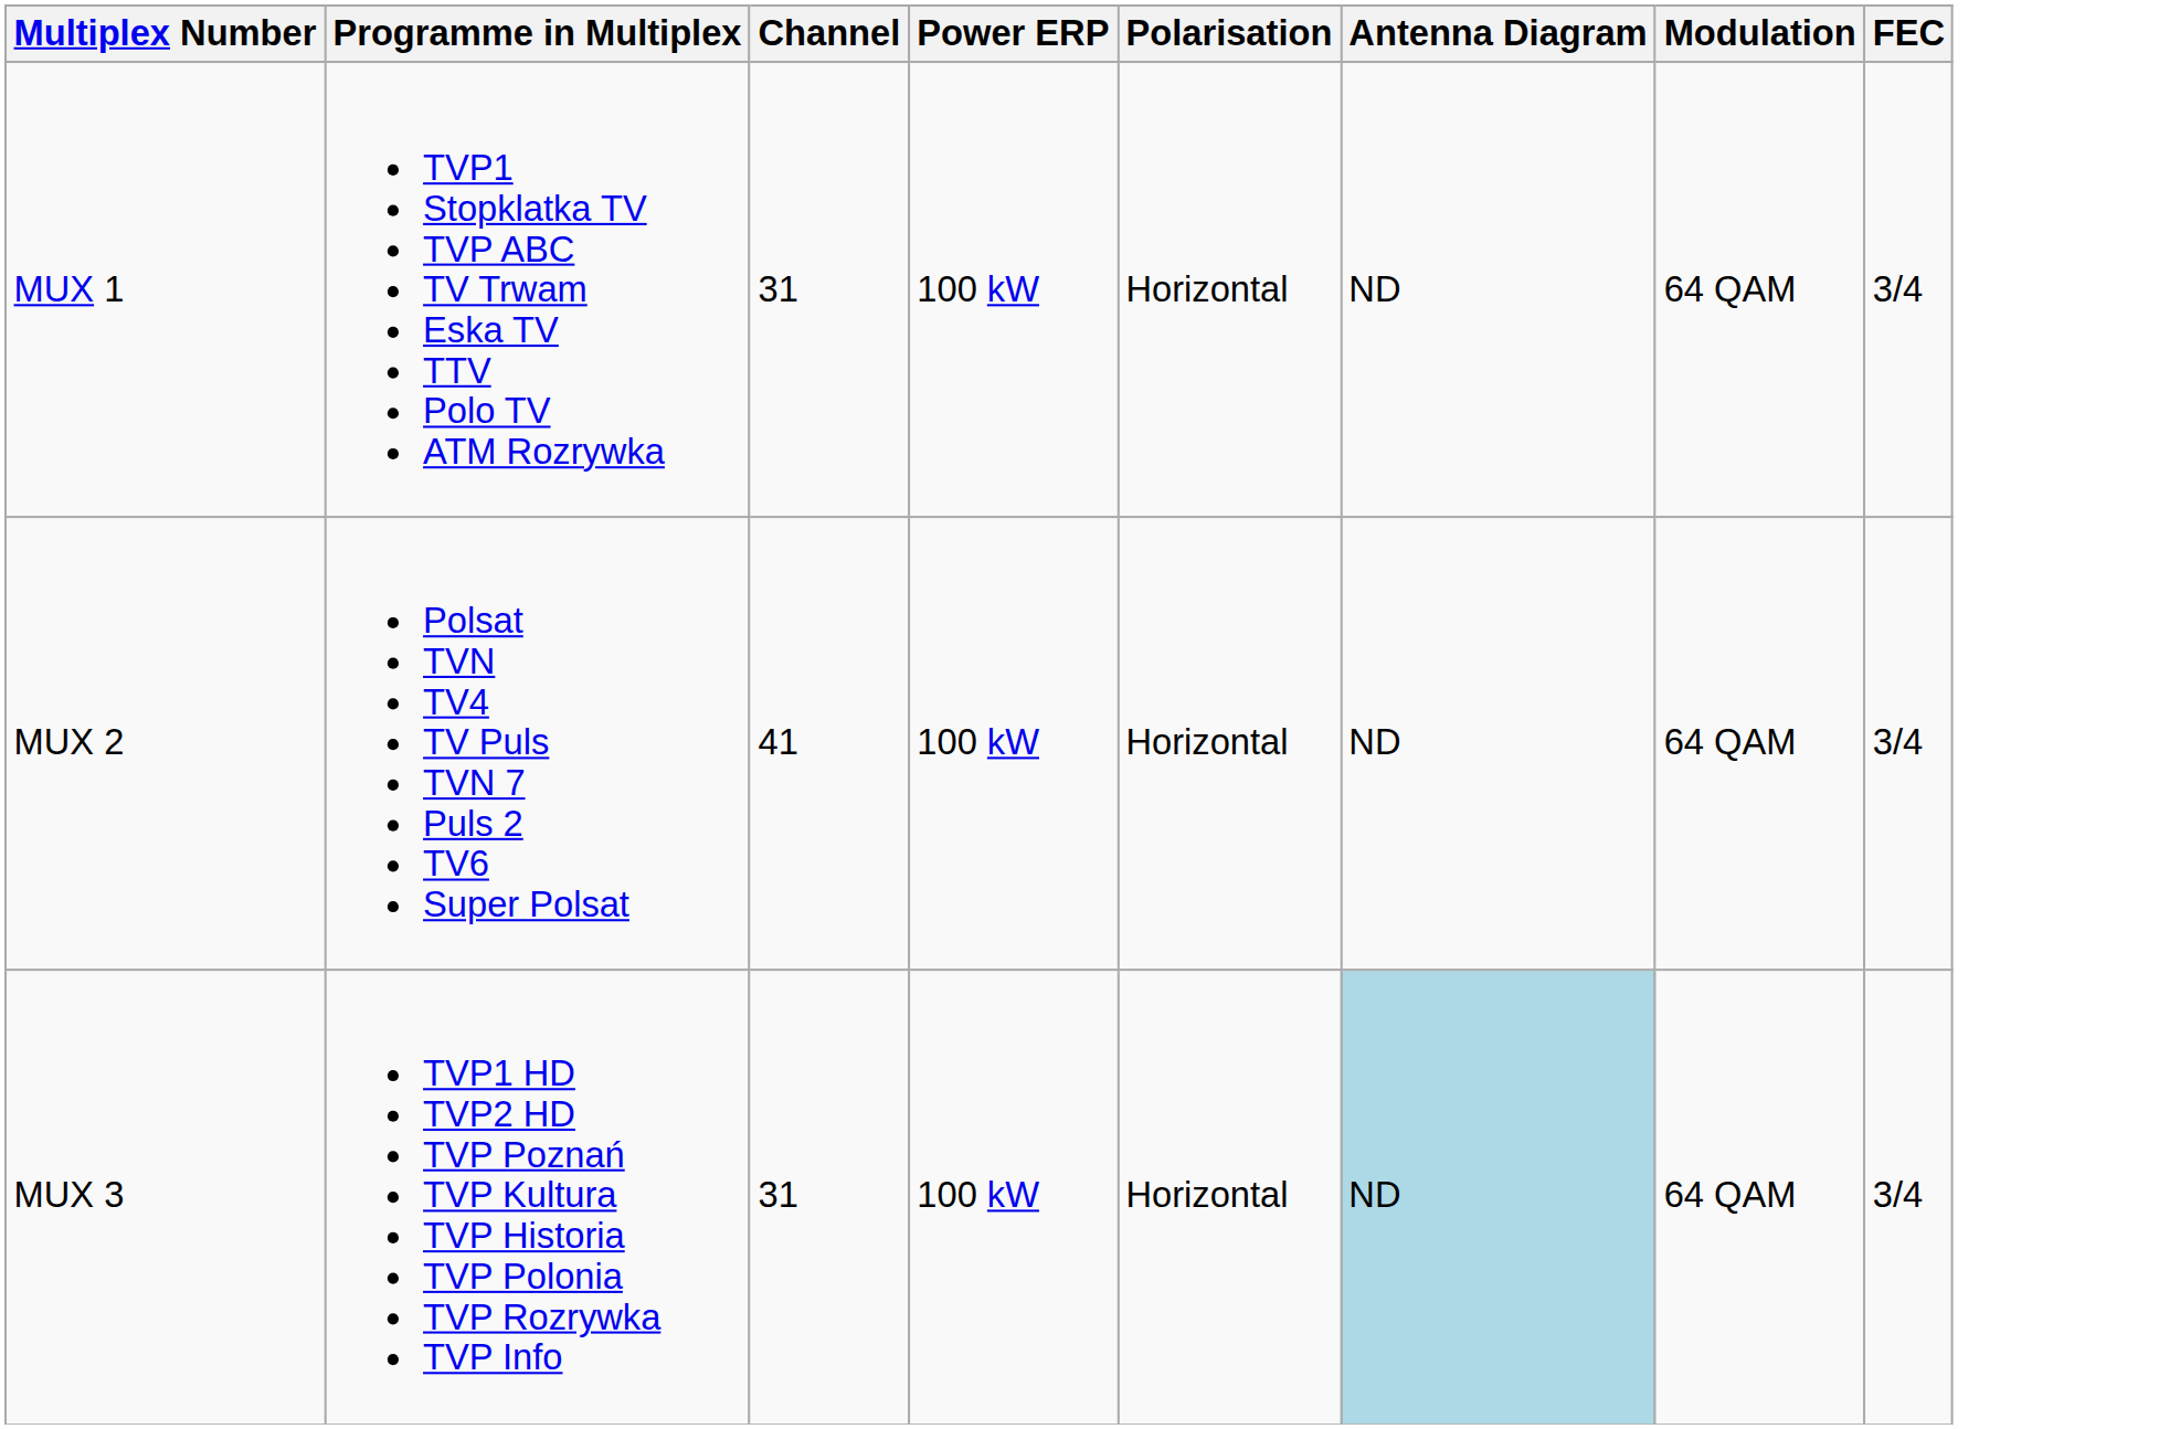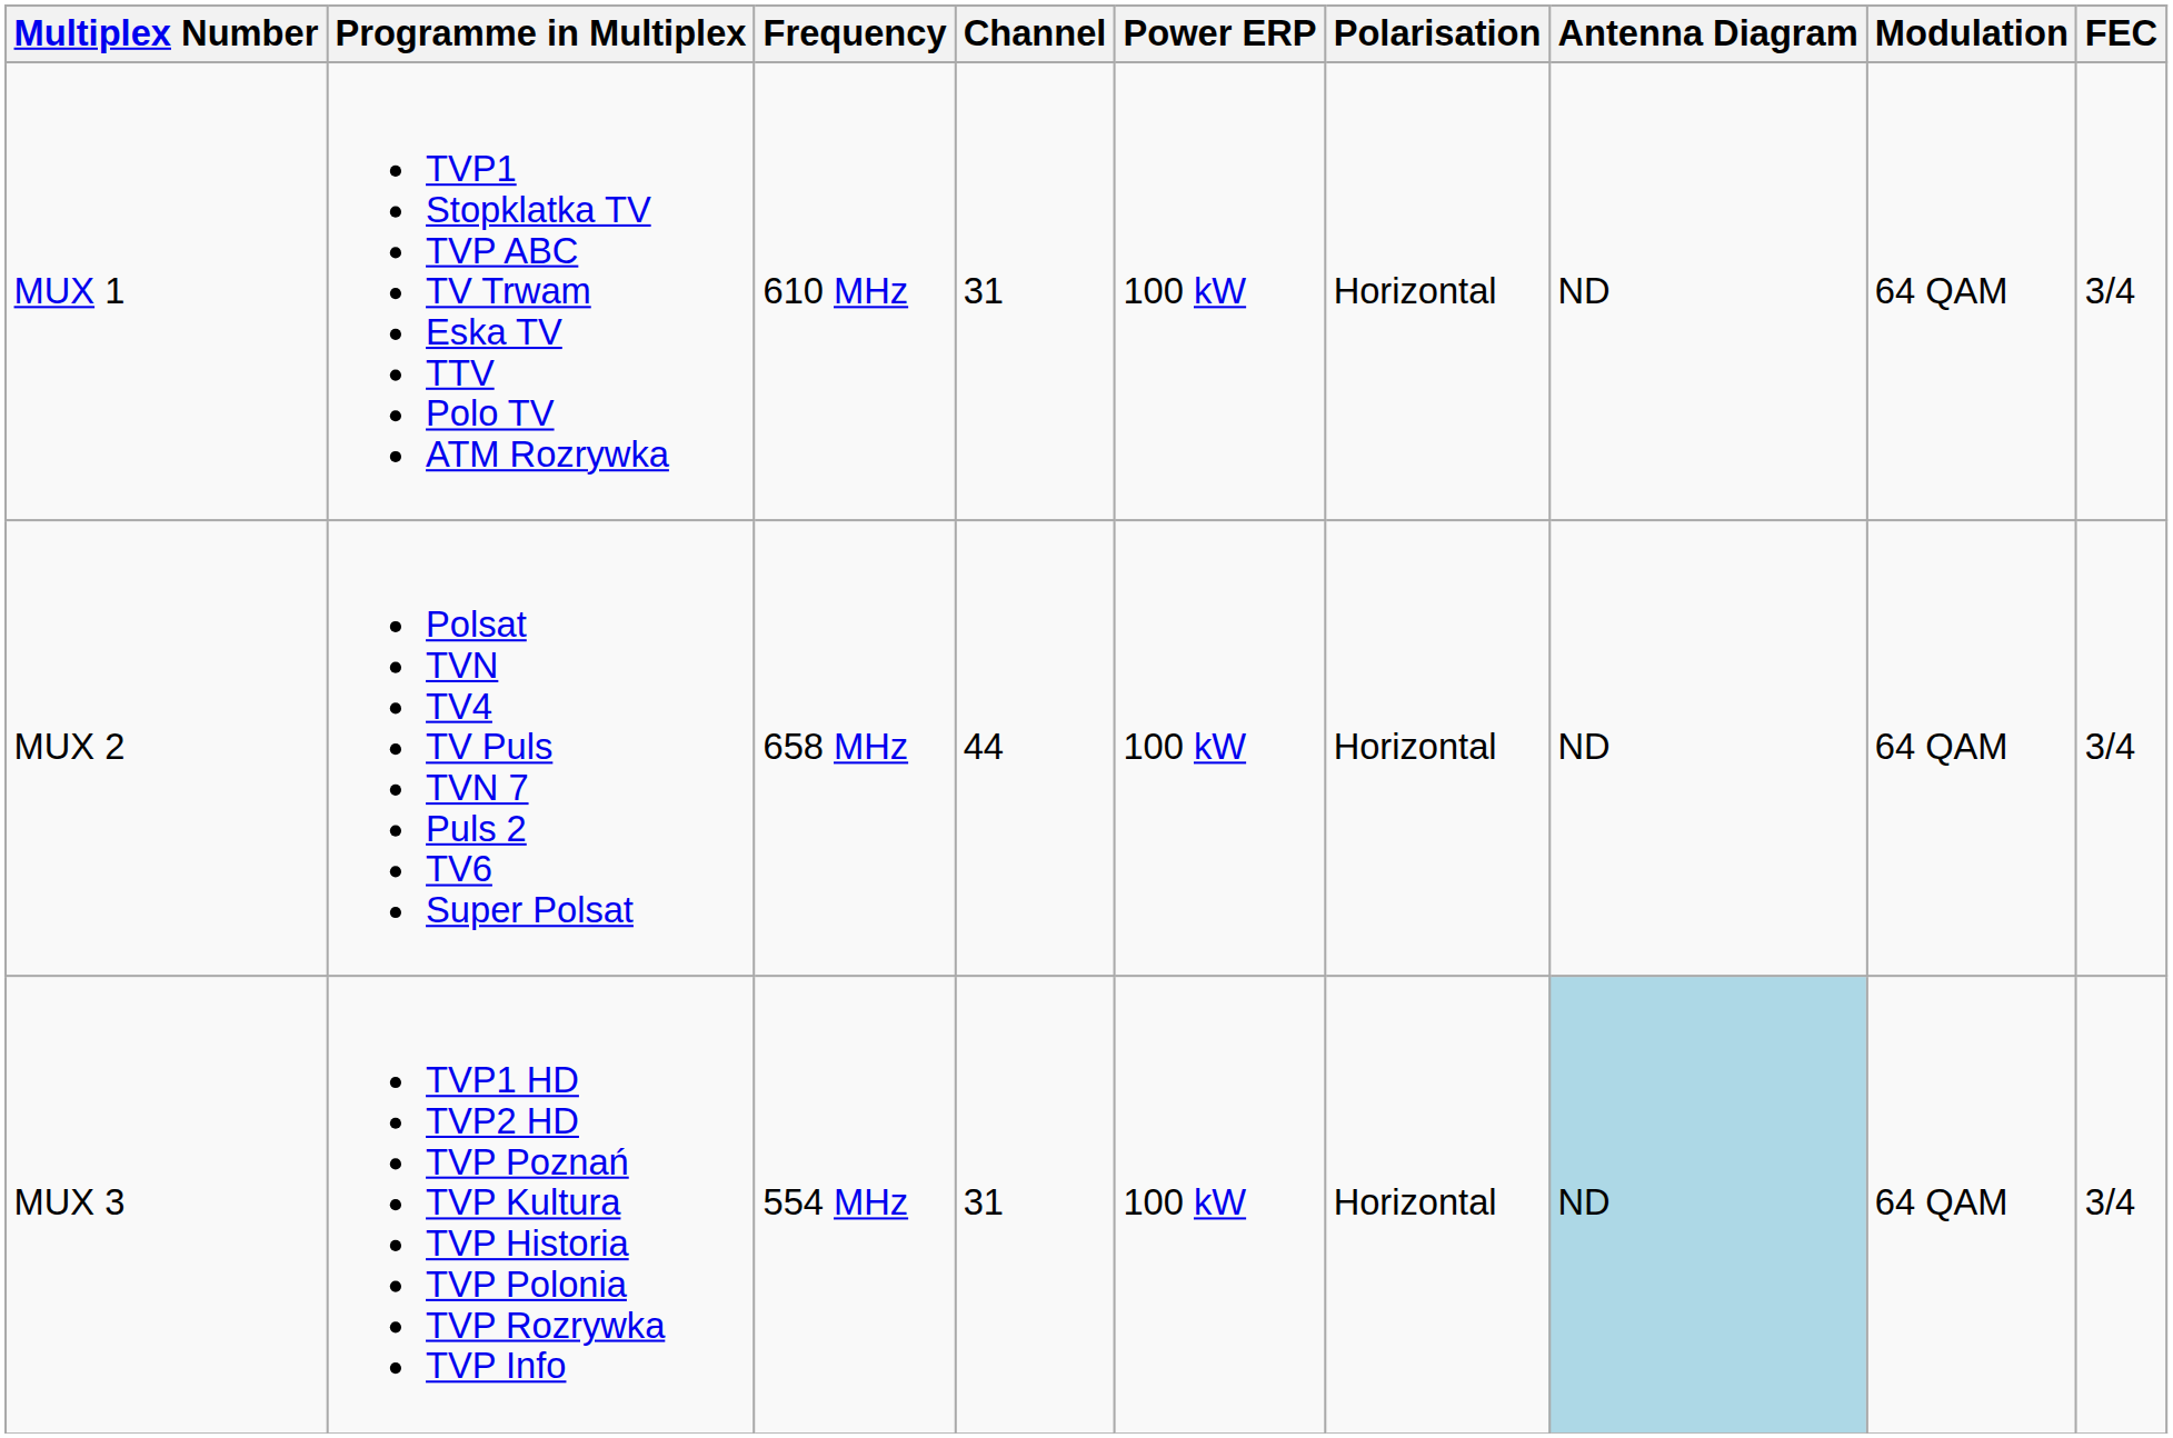+ column: Frequency | 610 MHz | 658 MHz | 554 MHz
MUX 2 | Channel: 41 -> 44
